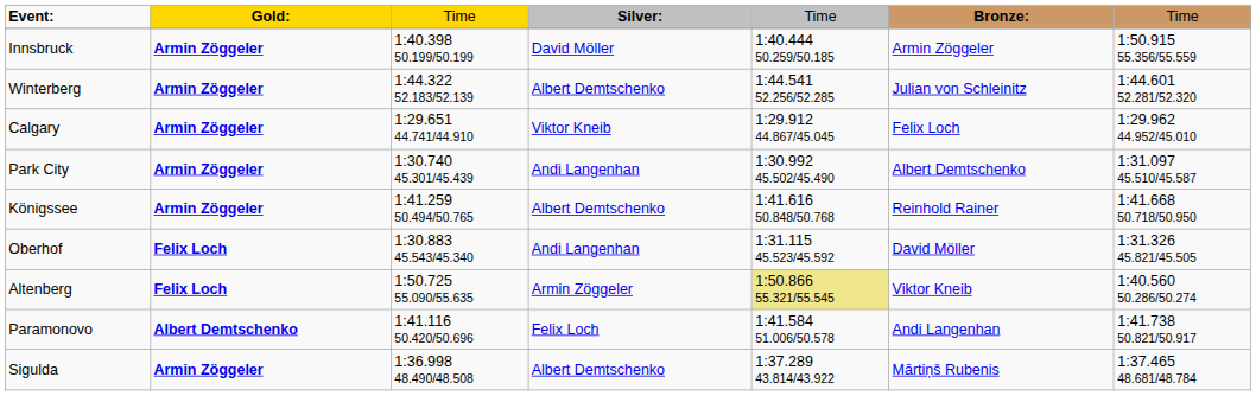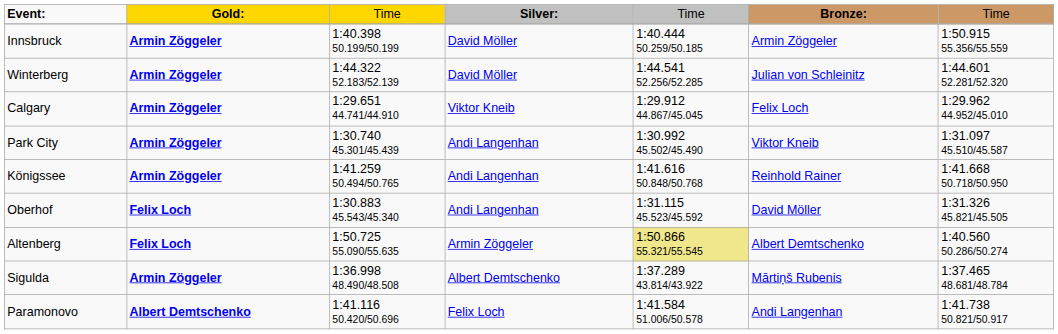Winterberg | column 4: Albert Demtschenko -> David Möller
Park City | column 6: Albert Demtschenko -> Viktor Kneib
Königssee | column 4: Albert Demtschenko -> Andi Langenhan
Altenberg | column 6: Viktor Kneib -> Albert Demtschenko
rows swapped: Paramonovo <-> Sigulda
